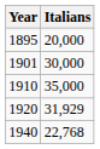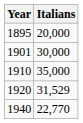1920 | Italians: 31,929 -> 31,529
1940 | Italians: 22,768 -> 22,770
